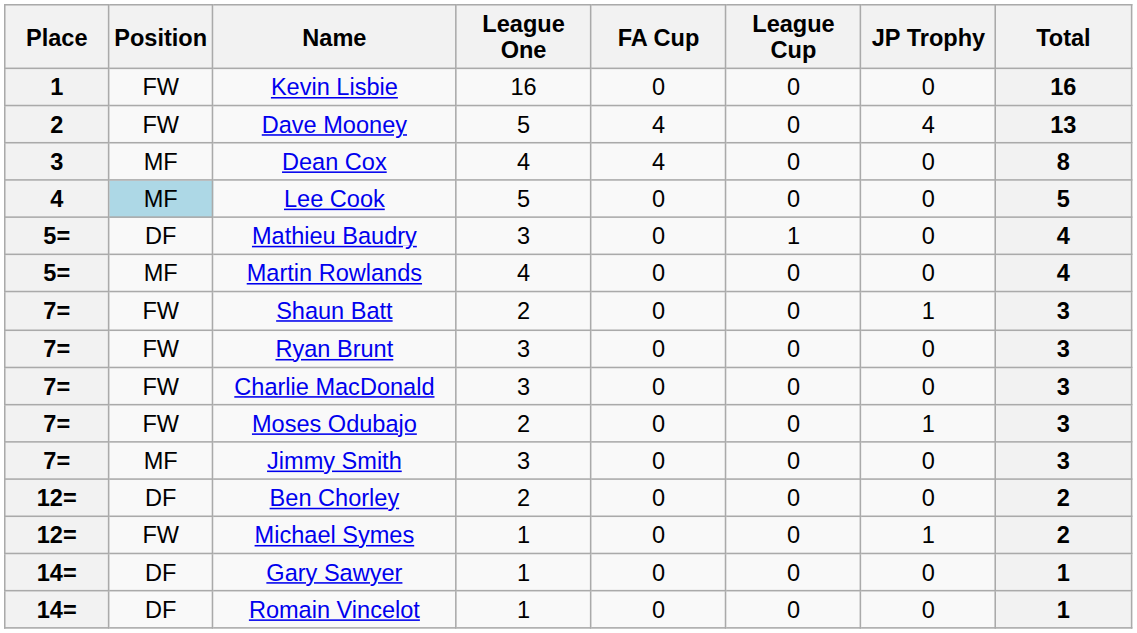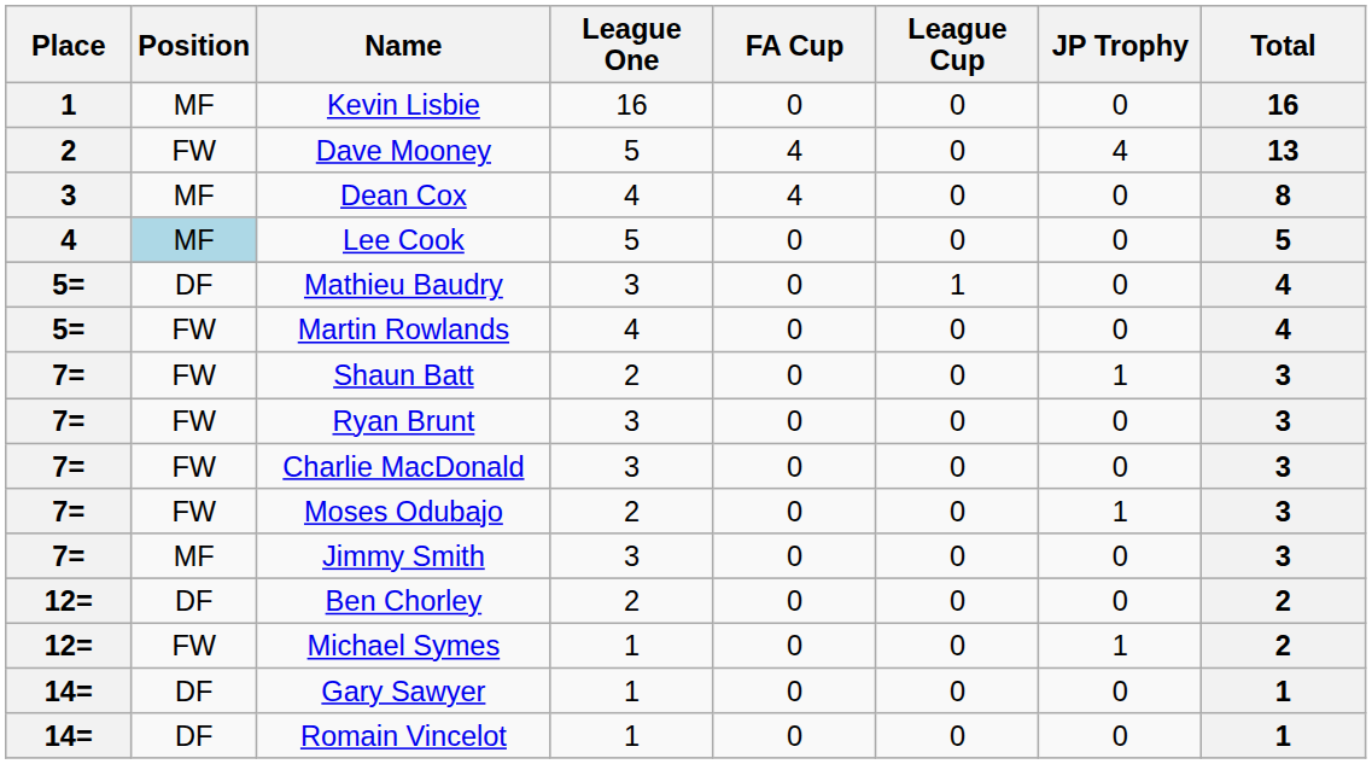Kevin Lisbie | Position: FW -> MF
Martin Rowlands | Position: MF -> FW
